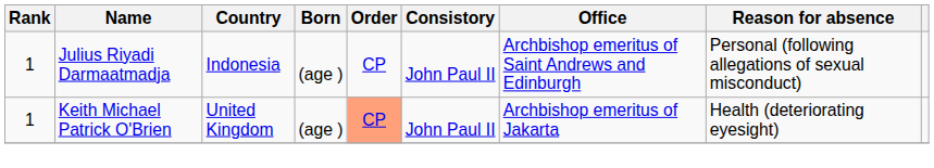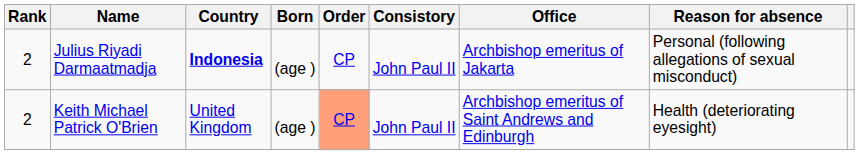Julius Riyadi Darmaatmadja | Rank: 1 -> 2
Julius Riyadi Darmaatmadja | Country: normal -> bold
Julius Riyadi Darmaatmadja | Office: Archbishop emeritus of Saint Andrews and Edinburgh -> Archbishop emeritus of Jakarta
Keith Michael Patrick O'Brien | Rank: 1 -> 2
Keith Michael Patrick O'Brien | Office: Archbishop emeritus of Jakarta -> Archbishop emeritus of Saint Andrews and Edinburgh
